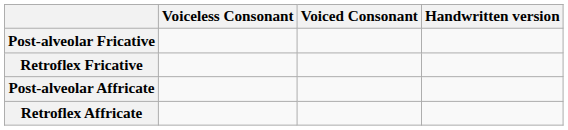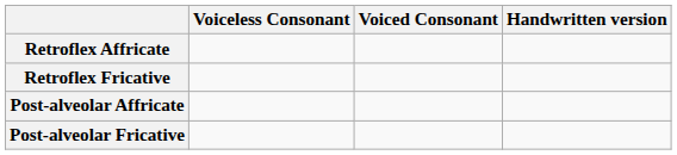rows swapped: Post-alveolar Fricative <-> Retroflex Affricate
